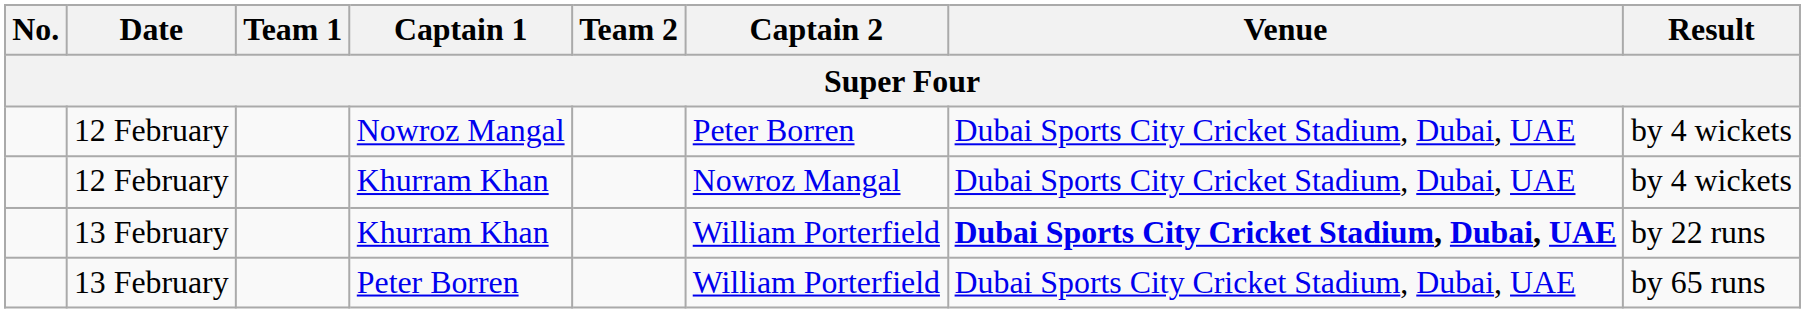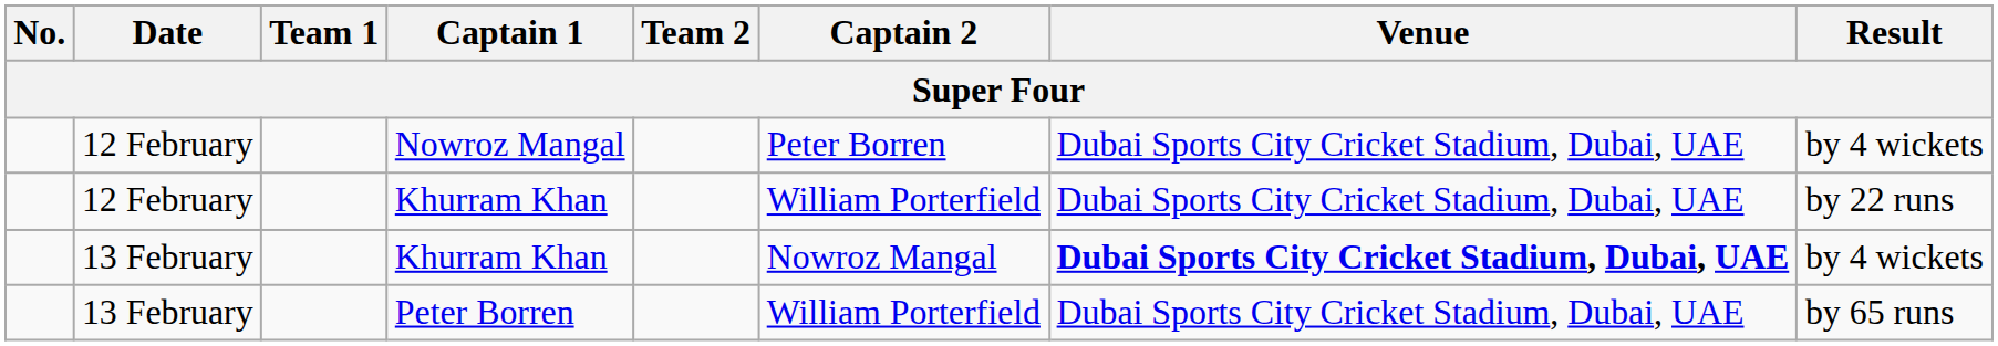12 February / Khurram Khan | Captain 2: Nowroz Mangal -> William Porterfield
12 February / Khurram Khan | Result: by 4 wickets -> by 22 runs
13 February / Khurram Khan | Captain 2: William Porterfield -> Nowroz Mangal
13 February / Khurram Khan | Result: by 22 runs -> by 4 wickets
